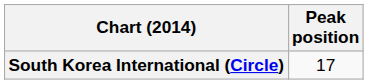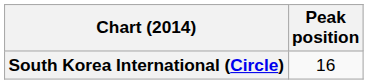South Korea International (Circle) | Peak position: 17 -> 16
